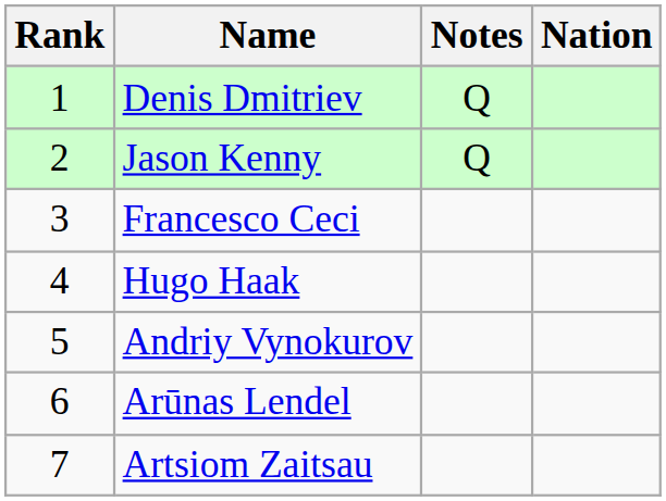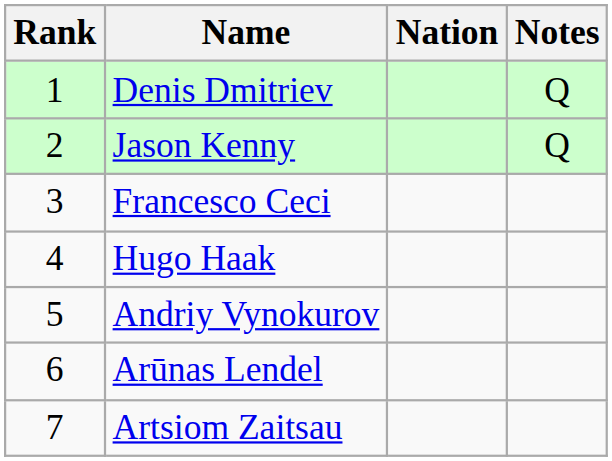columns swapped: Nation <-> Notes
